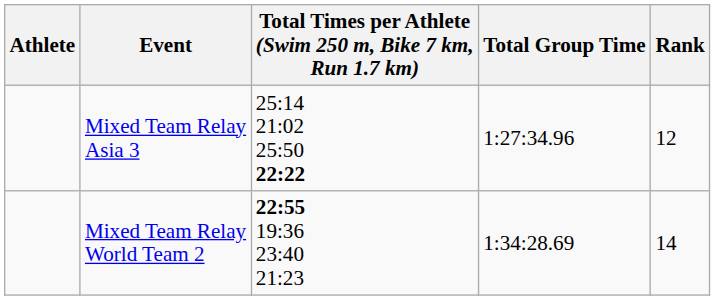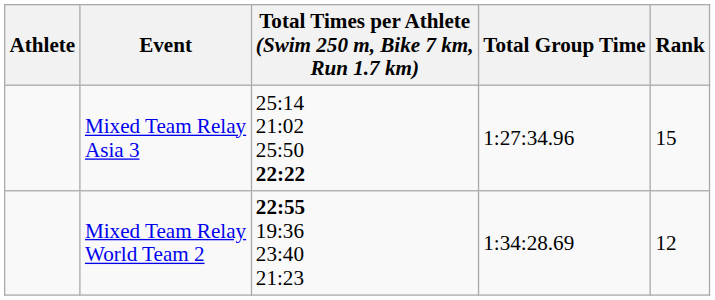Mixed Team Relay Asia 3 | Rank: 12 -> 15
Mixed Team Relay World Team 2 | Rank: 14 -> 12
